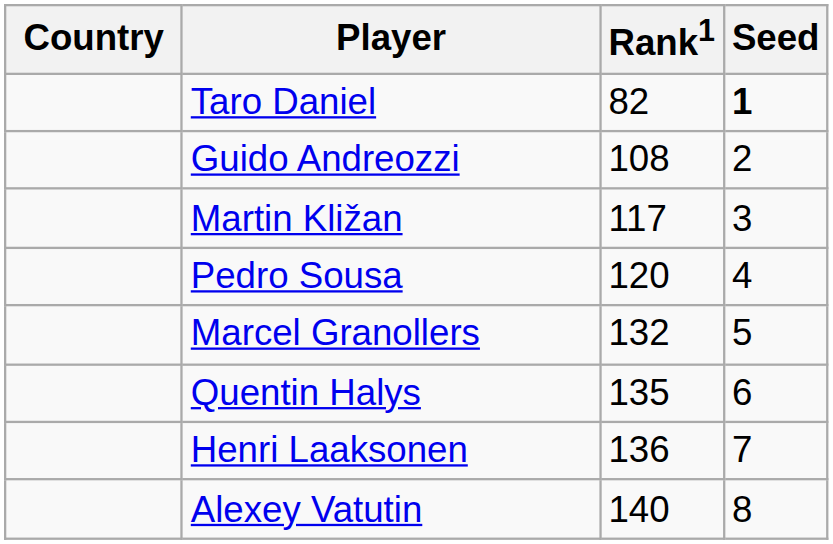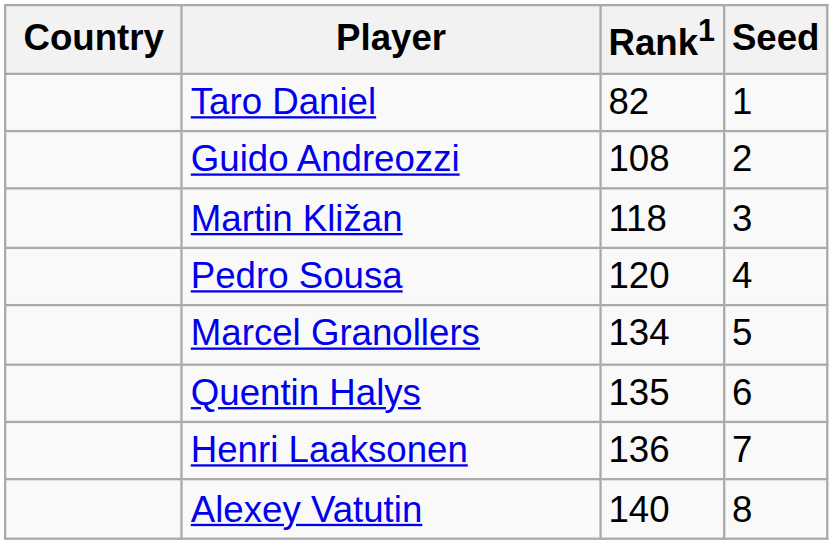Taro Daniel | Seed: bold -> normal
Martin Kližan | Rank1: 117 -> 118
Marcel Granollers | Rank1: 132 -> 134
